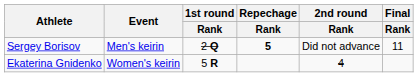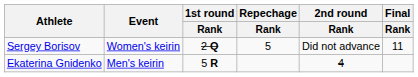Sergey Borisov | Event: Men's keirin -> Women's keirin
Sergey Borisov | Repechage / Rank: bold -> normal
Ekaterina Gnidenko | Event: Women's keirin -> Men's keirin
